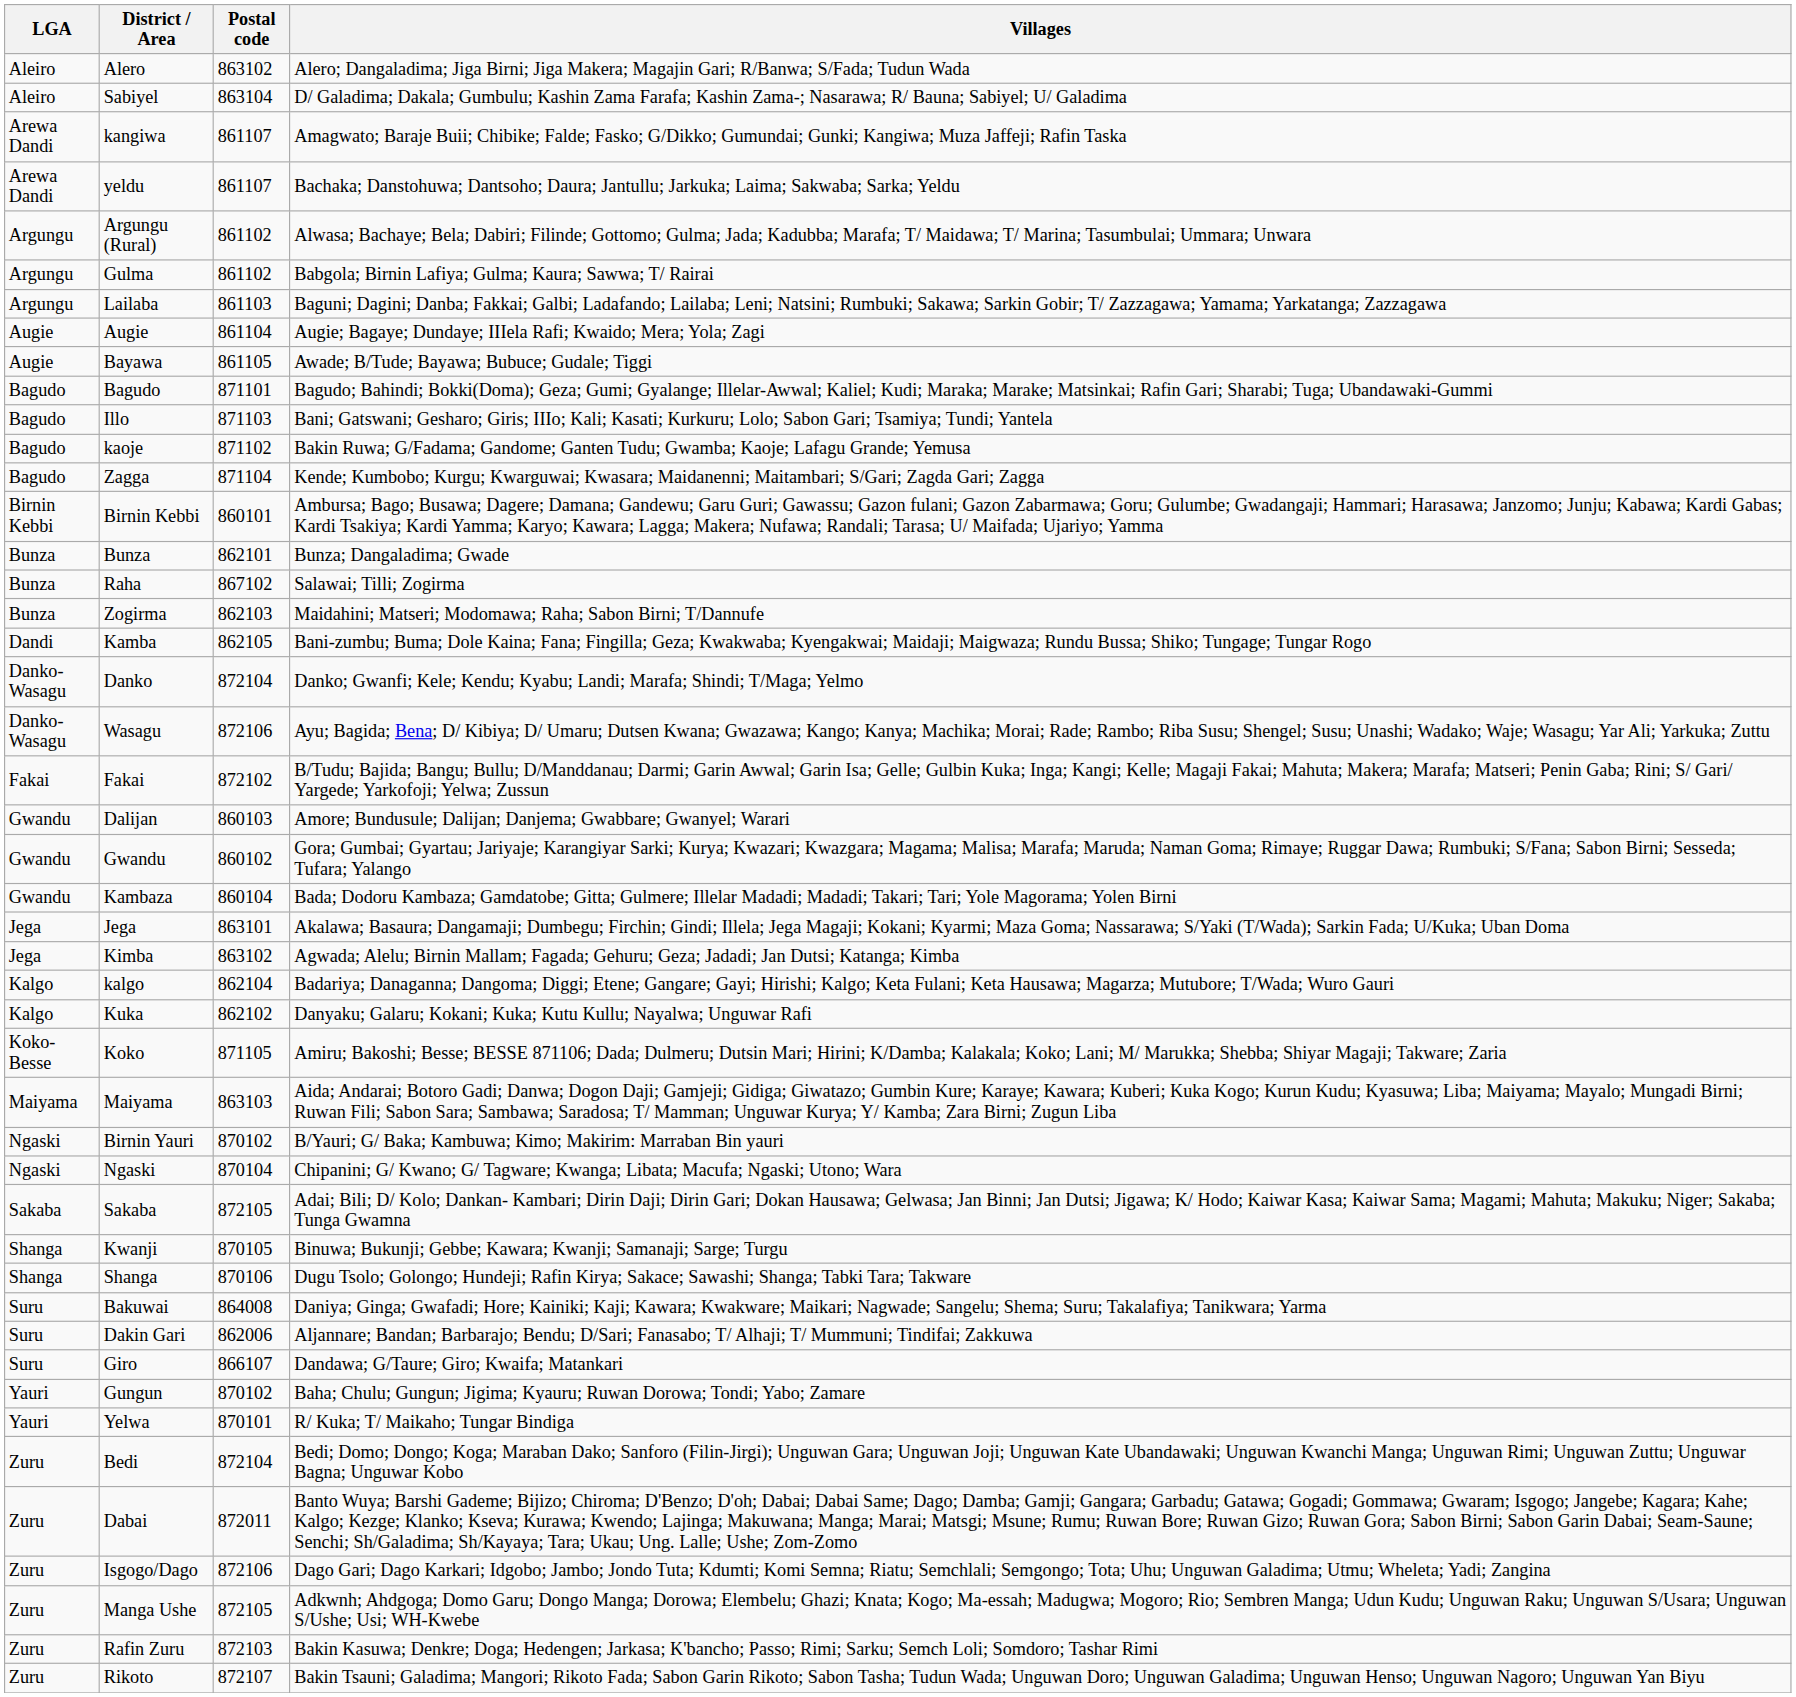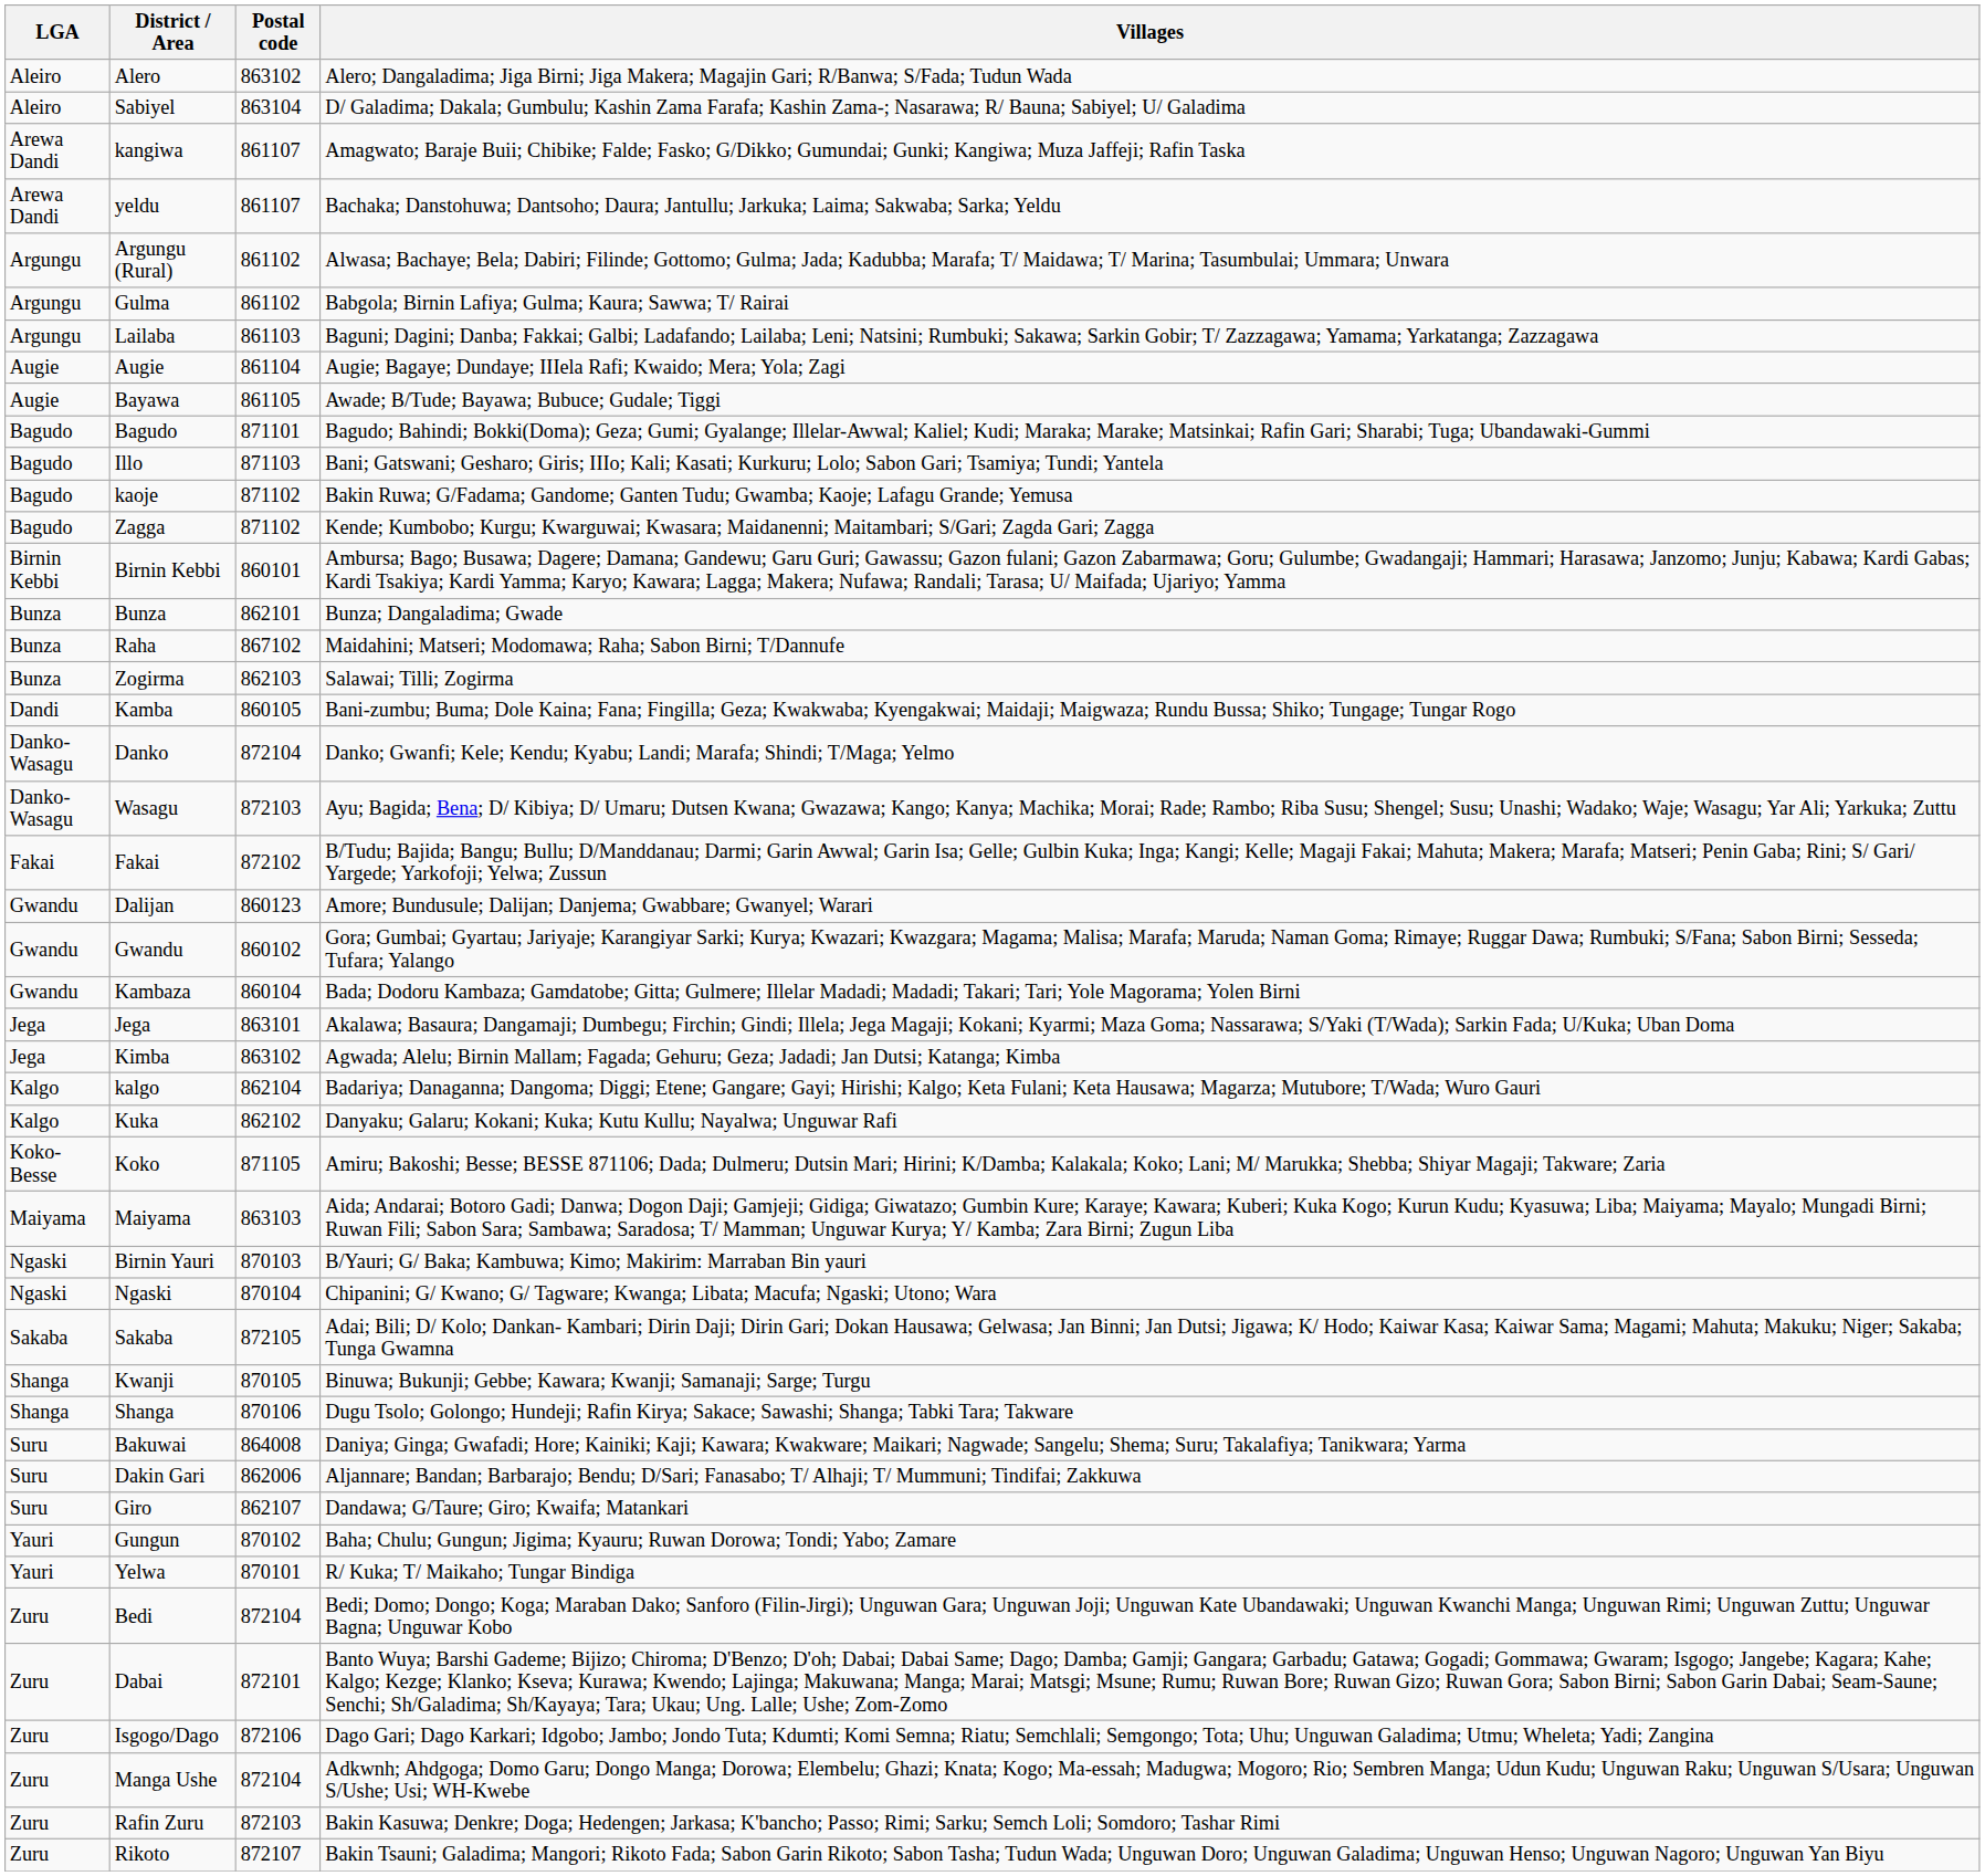Zagga | Postal code: 871104 -> 871102
Raha | Villages: Salawai; Tilli; Zogirma -> Maidahini; Matseri; Modomawa; Raha; Sabon Birni; T/Dannufe
Zogirma | Villages: Maidahini; Matseri; Modomawa; Raha; Sabon Birni; T/Dannufe -> Salawai; Tilli; Zogirma
Kamba | Postal code: 862105 -> 860105
Wasagu | Postal code: 872106 -> 872103
Dalijan | Postal code: 860103 -> 860123
Birnin Yauri | Postal code: 870102 -> 870103
Giro | Postal code: 866107 -> 862107
Dabai | Postal code: 872011 -> 872101
Manga Ushe | Postal code: 872105 -> 872104
